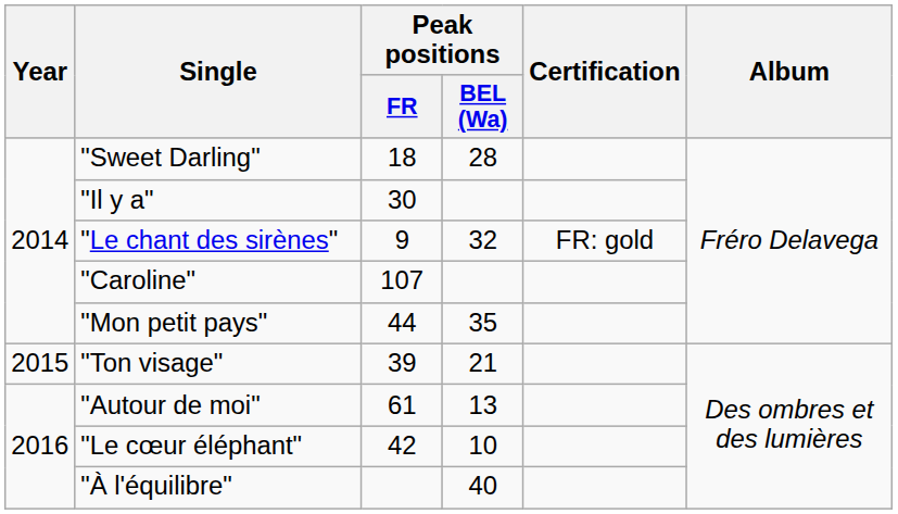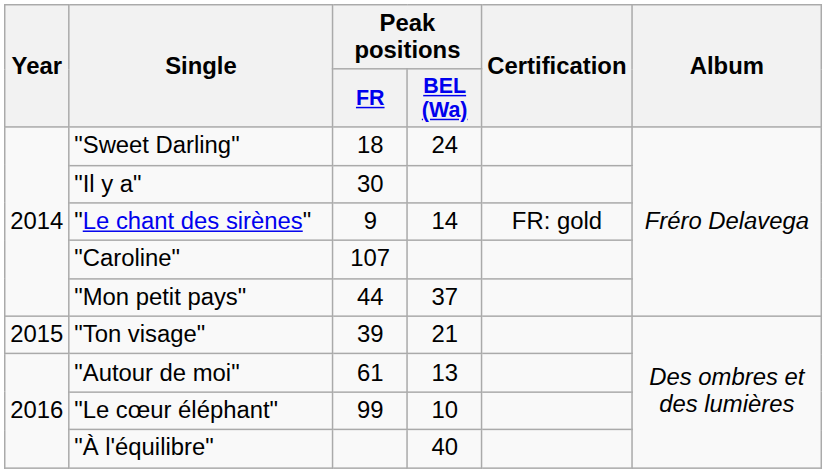"Sweet Darling" | Peak positions / BEL (Wa): 28 -> 24
"Le chant des sirènes" | Peak positions / BEL (Wa): 32 -> 14
"Mon petit pays" | Peak positions / BEL (Wa): 35 -> 37
"Le cœur éléphant" | Peak positions / FR: 42 -> 99
